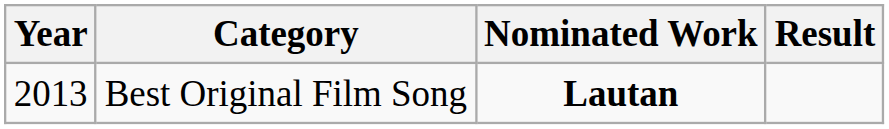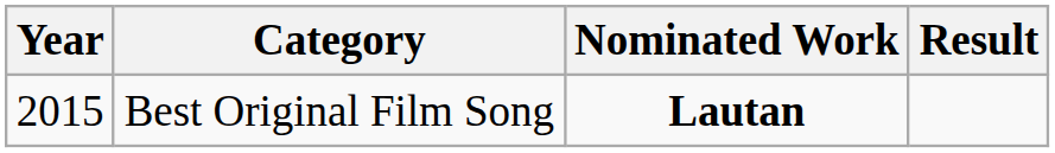Best Original Film Song | Year: 2013 -> 2015
